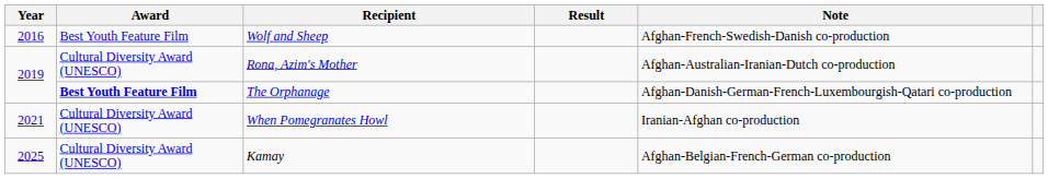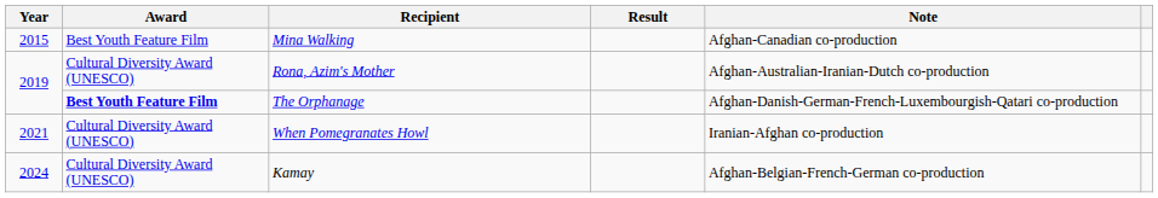+ row: 2015 | Best Youth Feature Film | Mina Walking | Afghan-Canadian co-production
- row: 2016 | Best Youth Feature Film | Wolf and Sheep | Afghan-French-Swedish-Danish co-production
Kamay | Year: 2025 -> 2024
